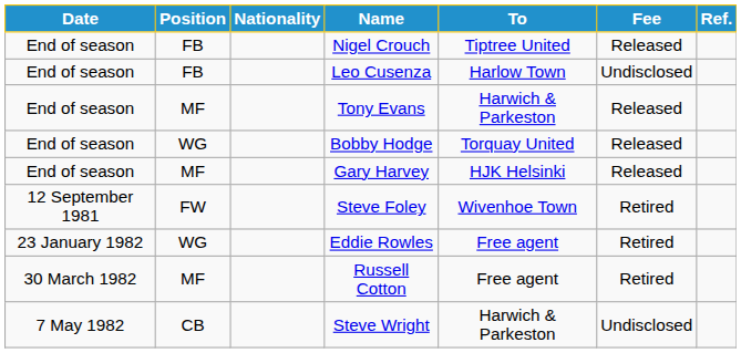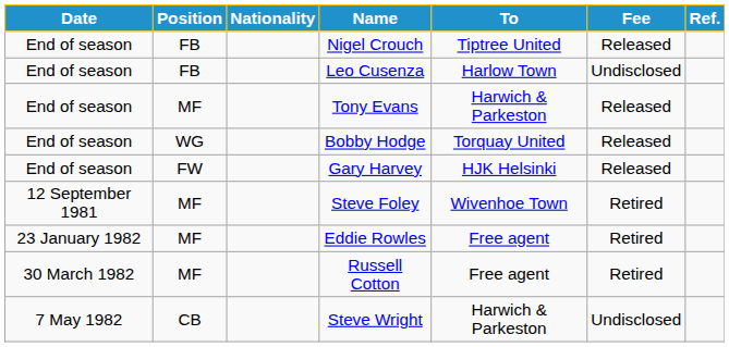Gary Harvey | Position: MF -> FW
Steve Foley | Position: FW -> MF
Eddie Rowles | Position: WG -> MF
